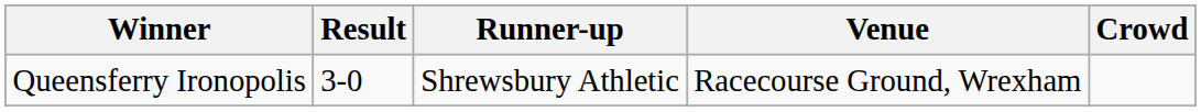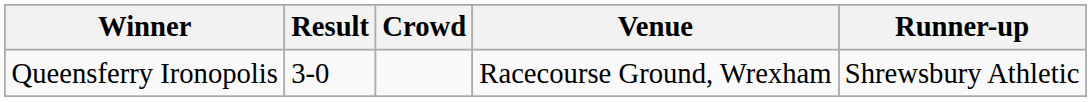columns swapped: Runner-up <-> Crowd
